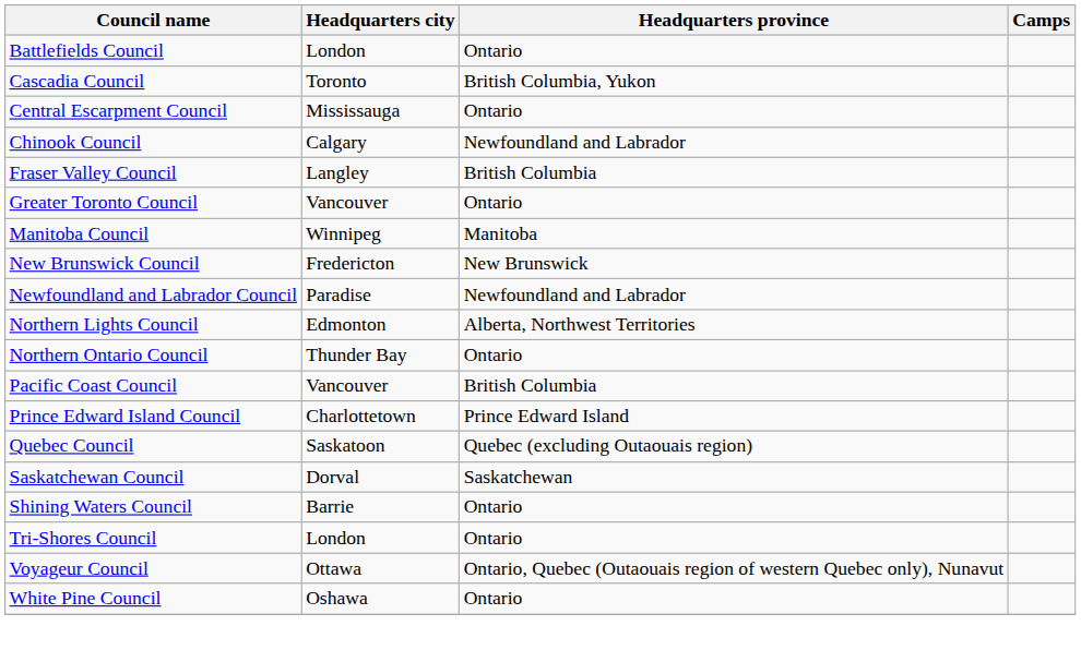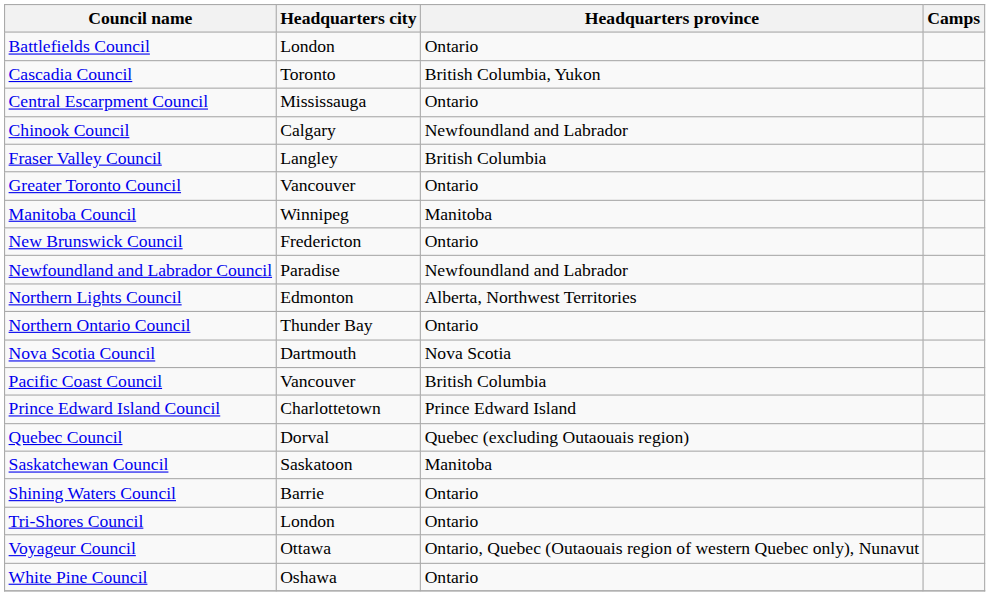New Brunswick Council | Headquarters province: New Brunswick -> Ontario
+ row: Nova Scotia Council | Dartmouth | Nova Scotia
Quebec Council | Headquarters city: Saskatoon -> Dorval
Saskatchewan Council | Headquarters city: Dorval -> Saskatoon
Saskatchewan Council | Headquarters province: Saskatchewan -> Manitoba
